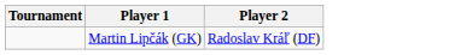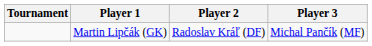+ column: Player 3 | Michal Pančík (MF)
